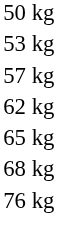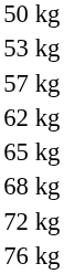+ row: 72 kg
